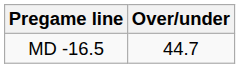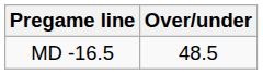MD -16.5 | Over/under: 44.7 -> 48.5
